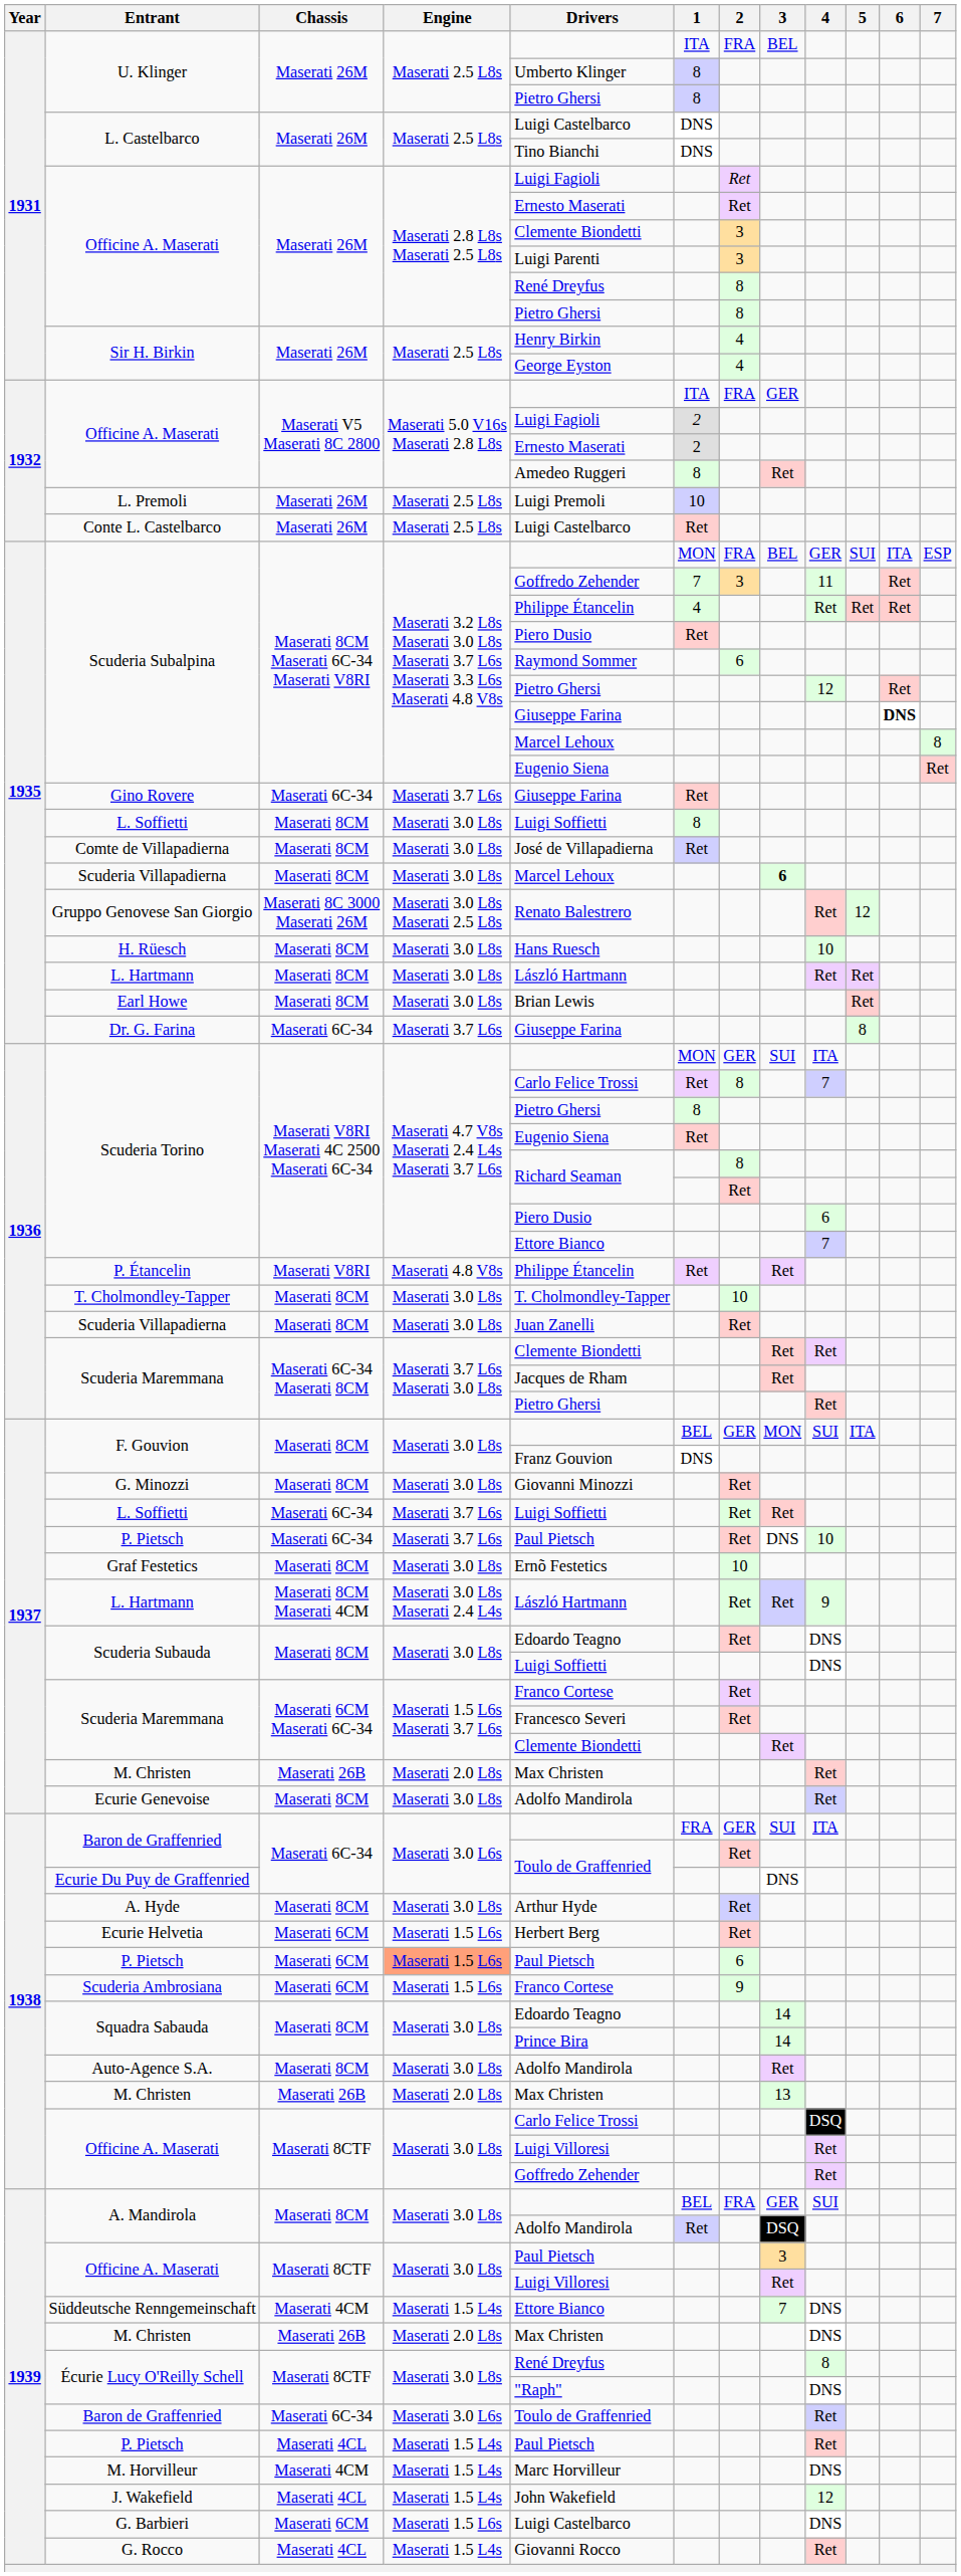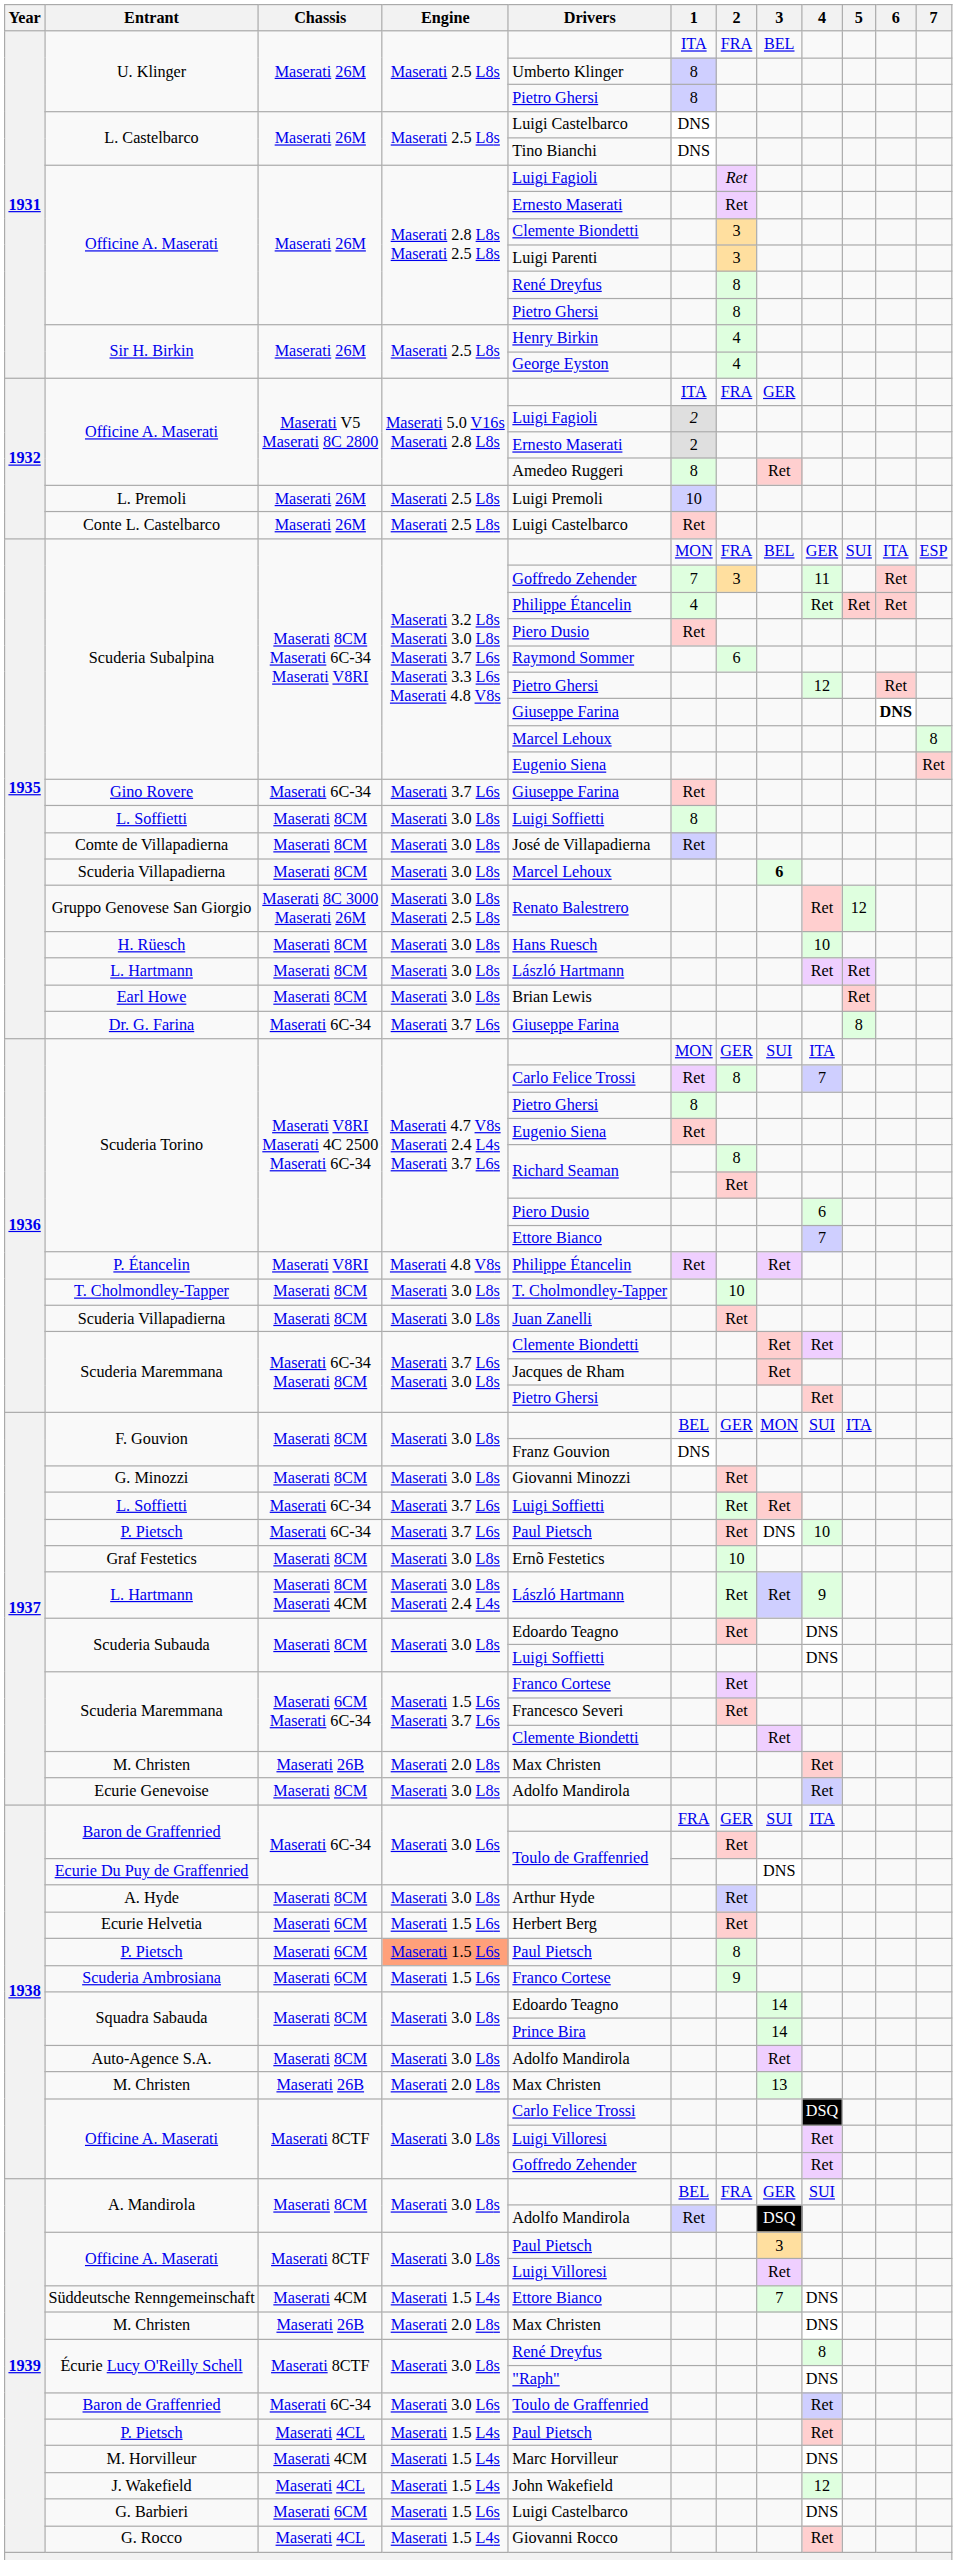1938 / P. Pietsch | 2: 6 -> 8
